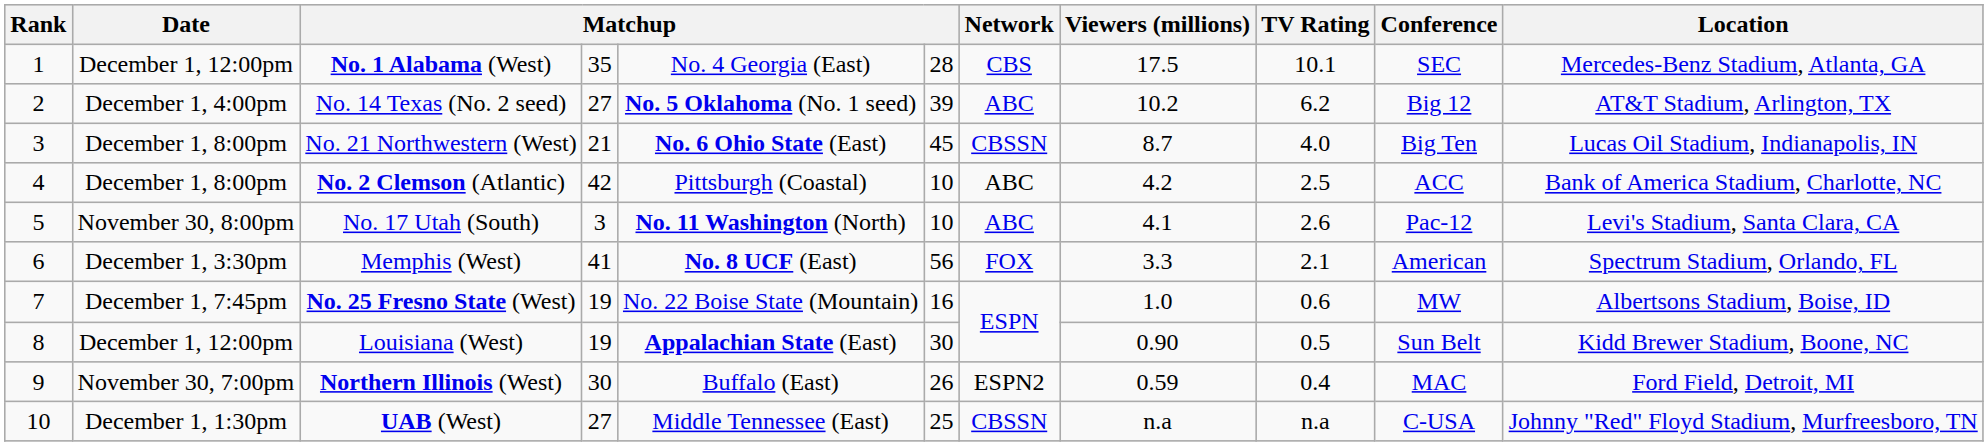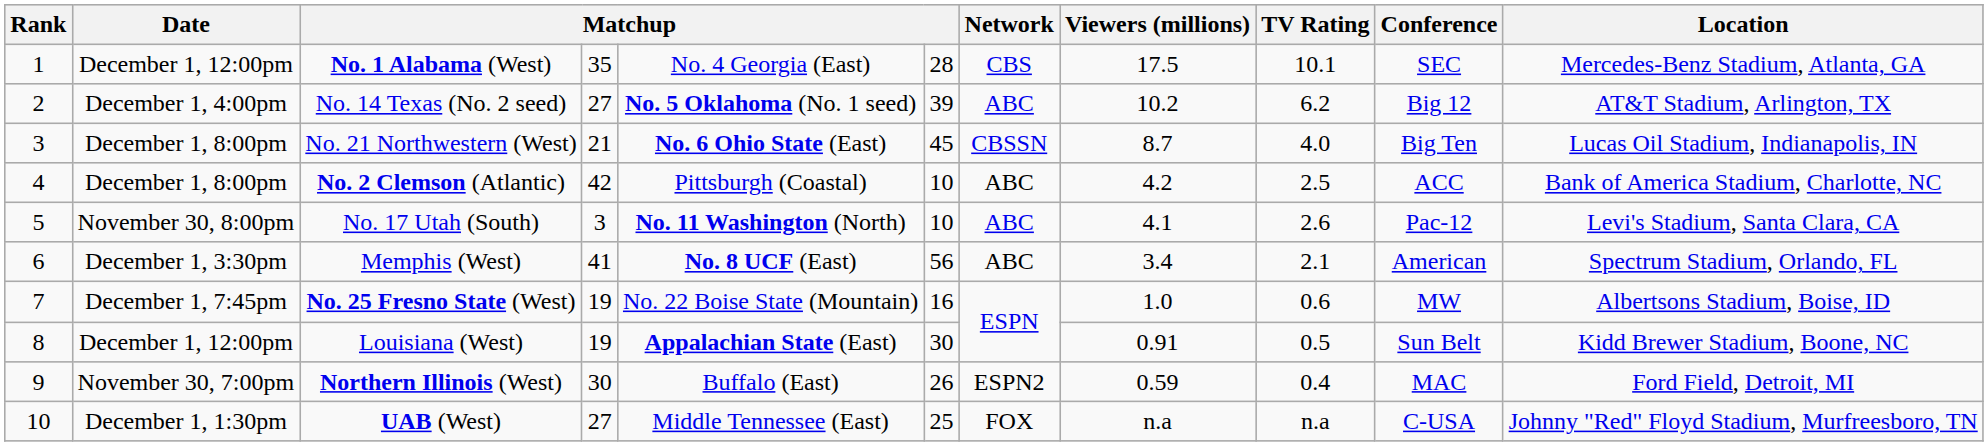Memphis (West) | Network: FOX -> ABC
Memphis (West) | Viewers (millions): 3.3 -> 3.4
Louisiana (West) | Viewers (millions): 0.90 -> 0.91
UAB (West) | Network: CBSSN -> FOX
